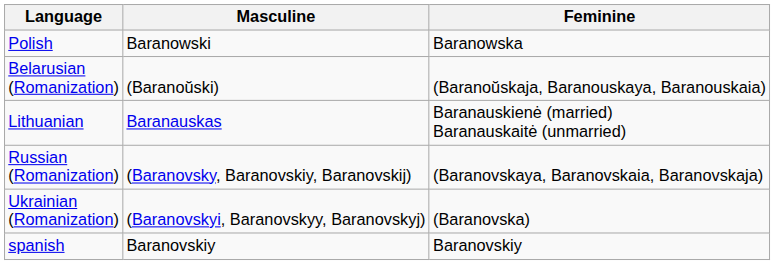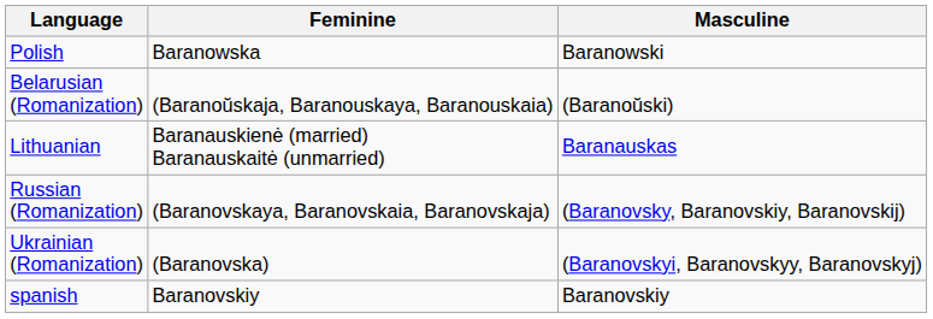columns swapped: Masculine <-> Feminine
